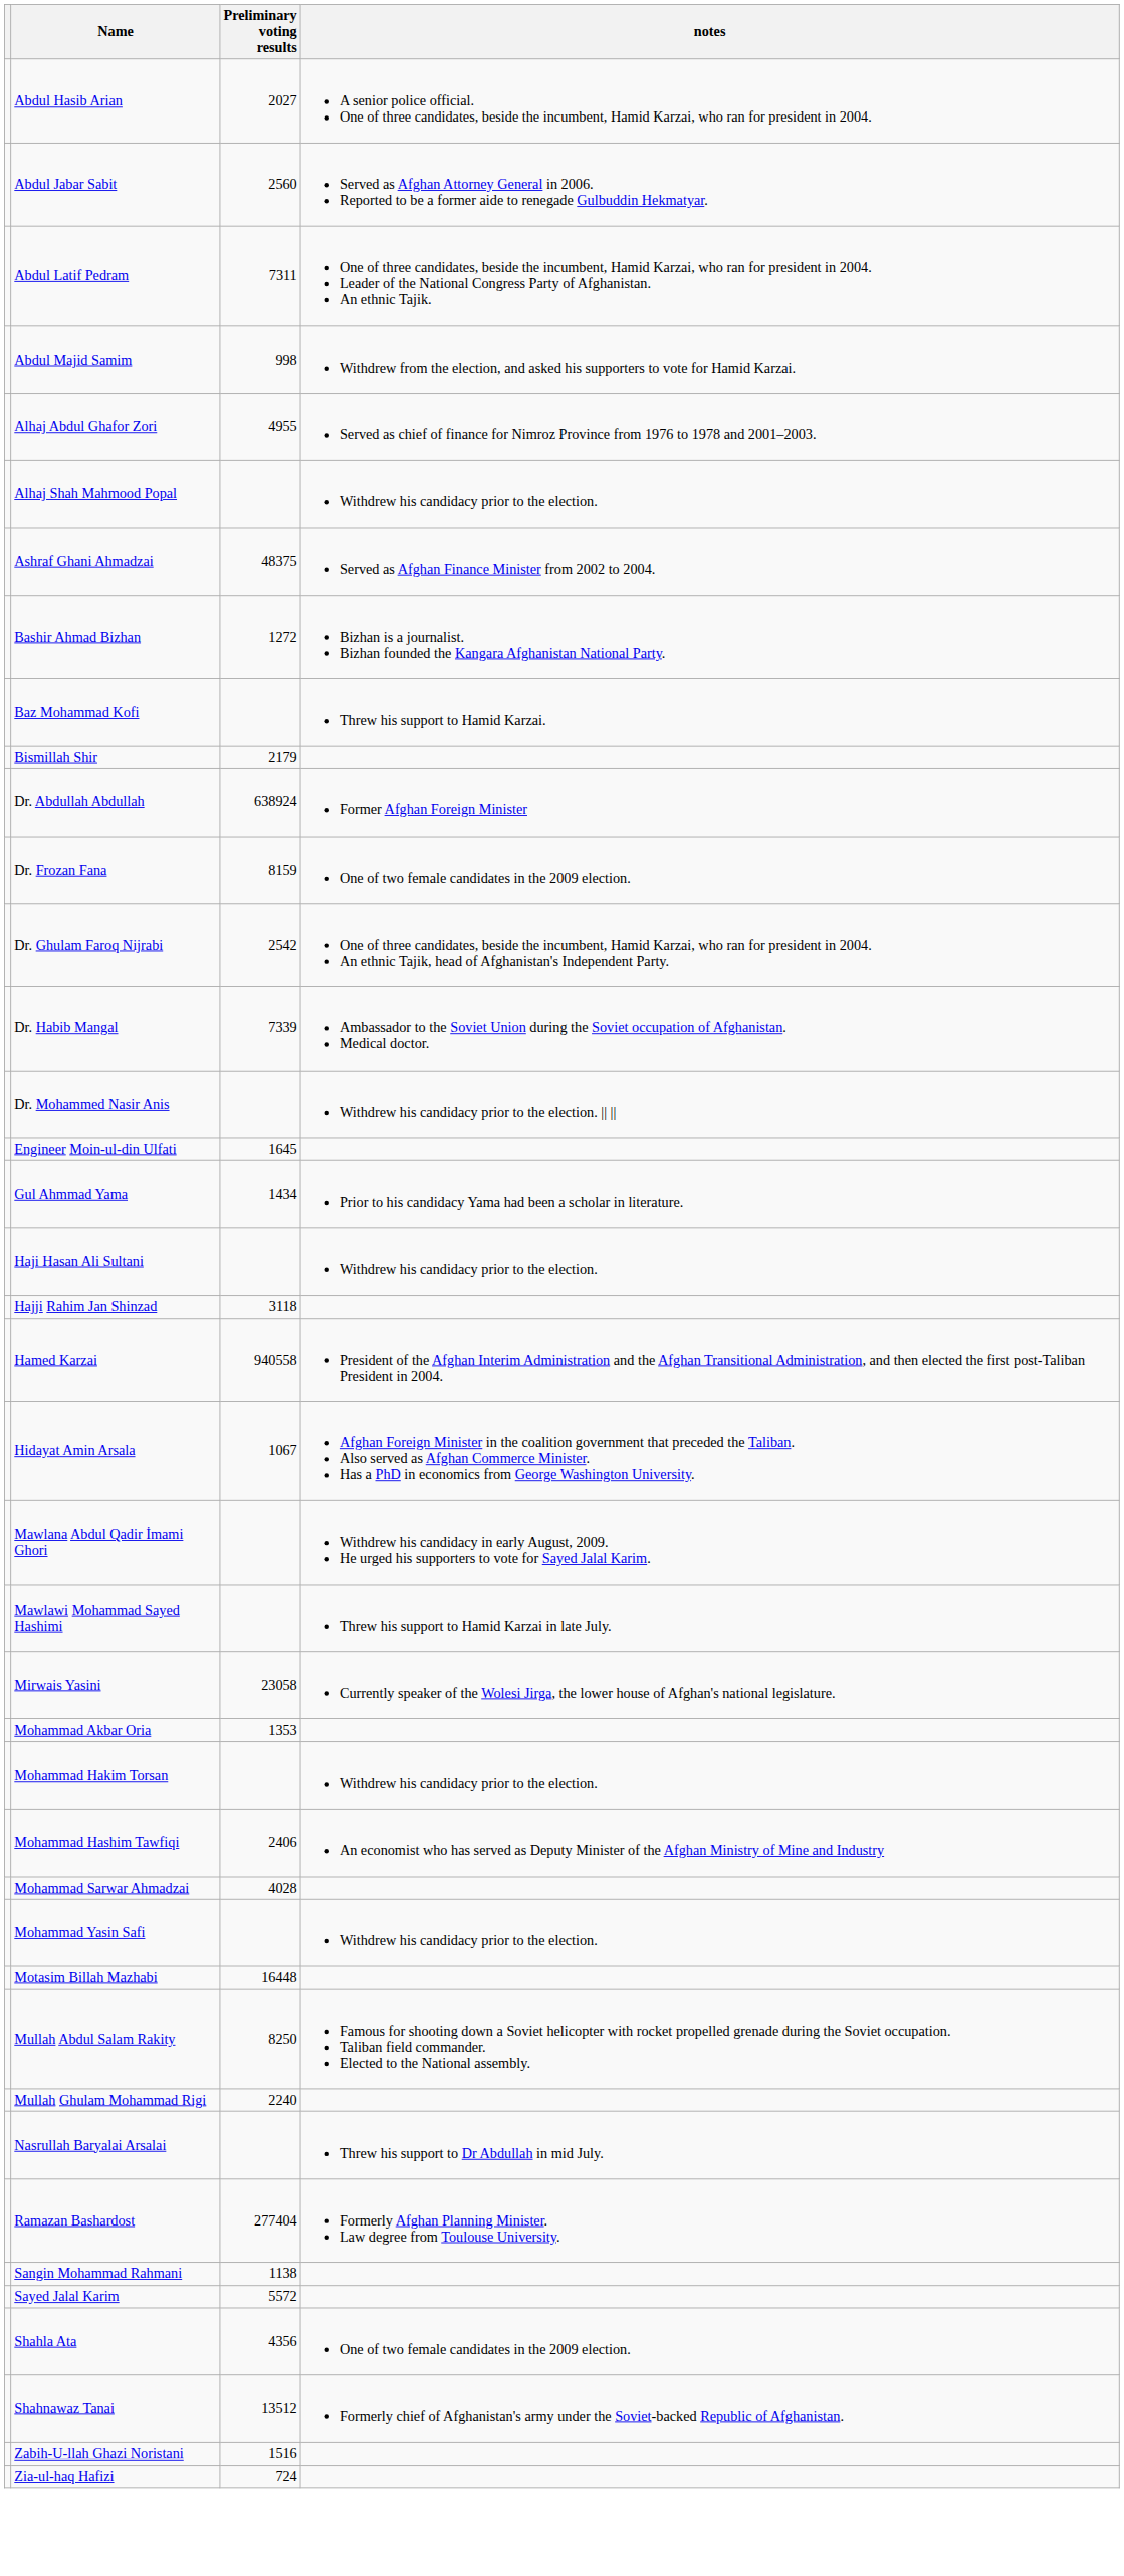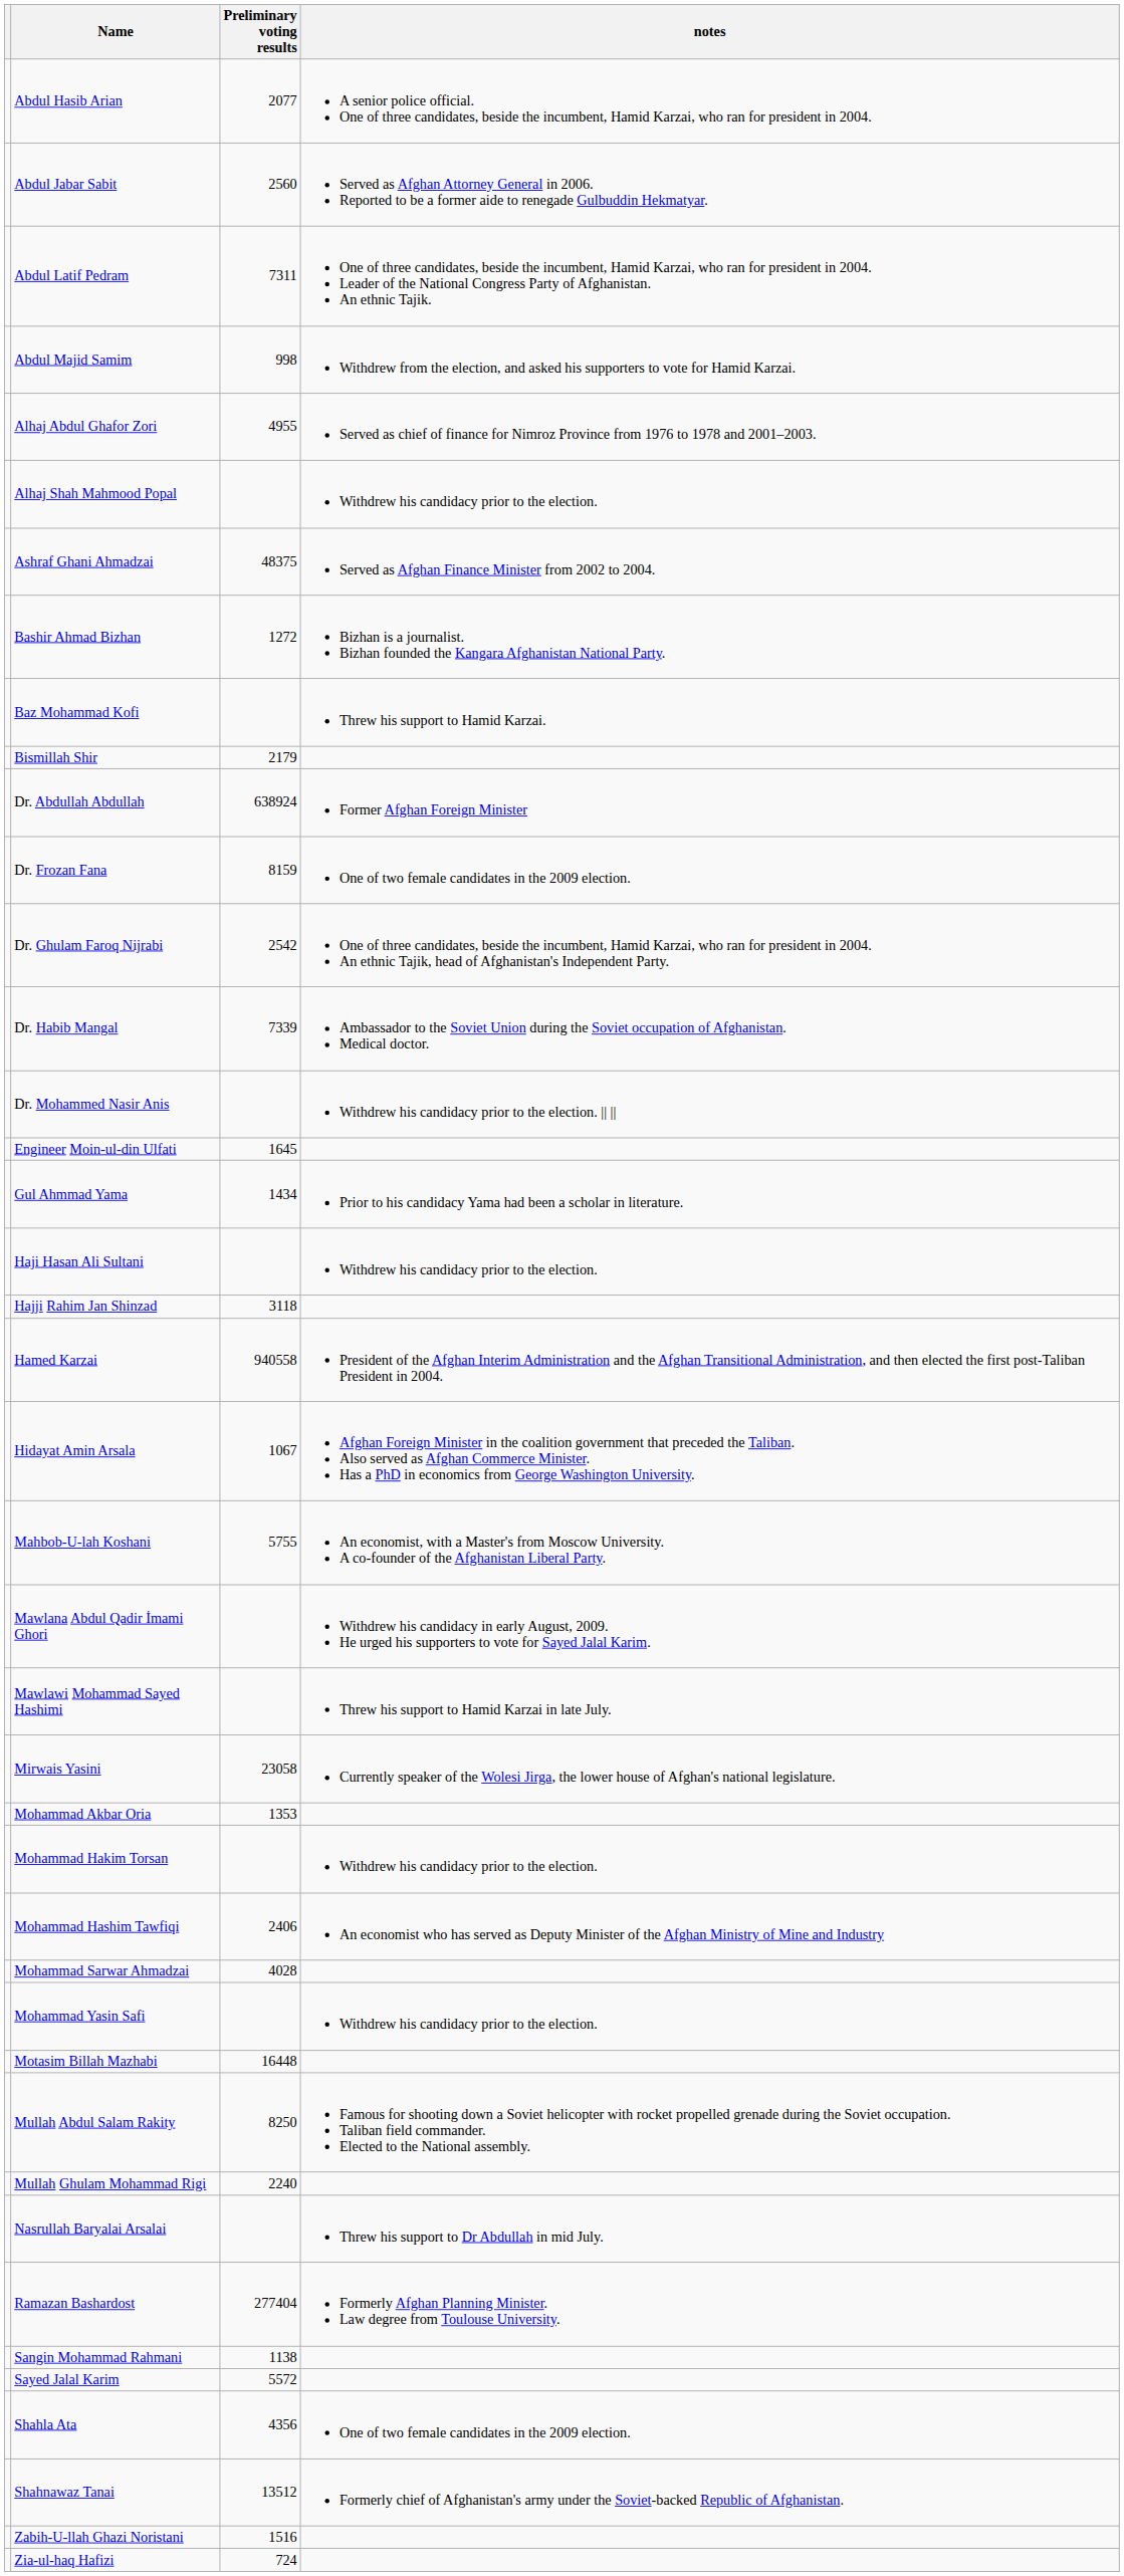Abdul Hasib Arian | Preliminary voting results: 2027 -> 2077
+ row: Mahbob-U-lah Koshani | 5755 | An economist, with a Master's from Moscow University. A co-founder of the Afghanistan Liberal Party.
